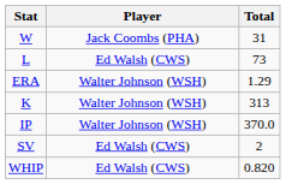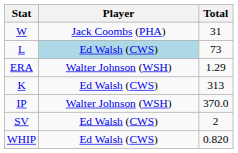L | Player: no background -> lightblue background
K | Player: Walter Johnson (WSH) -> Ed Walsh (CWS)
